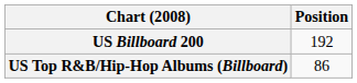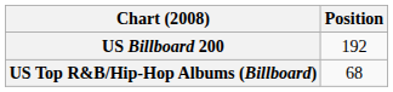US Top R&B/Hip-Hop Albums (Billboard) | Position: 86 -> 68
